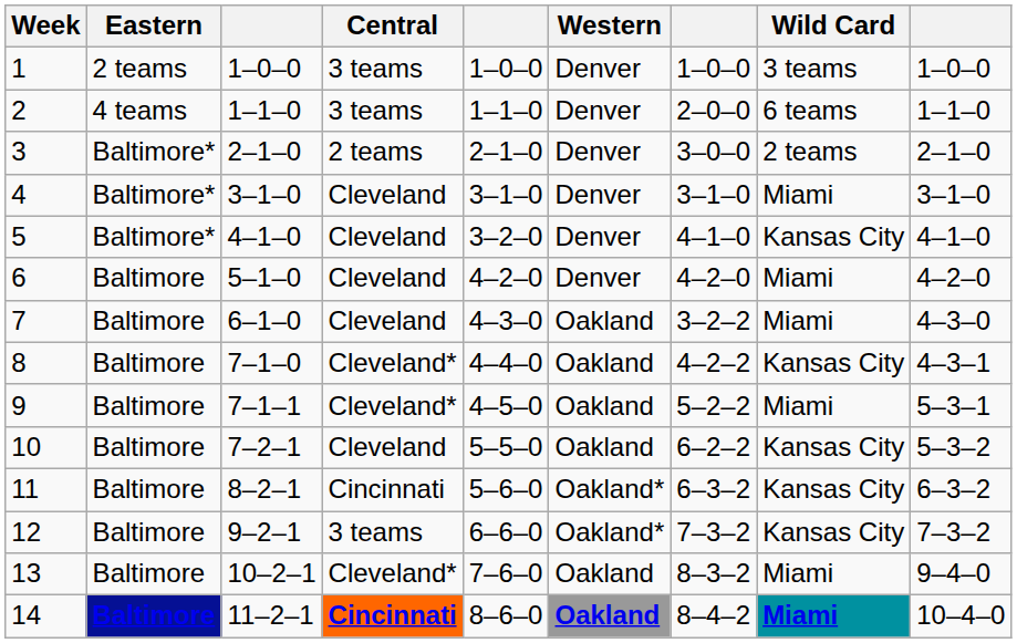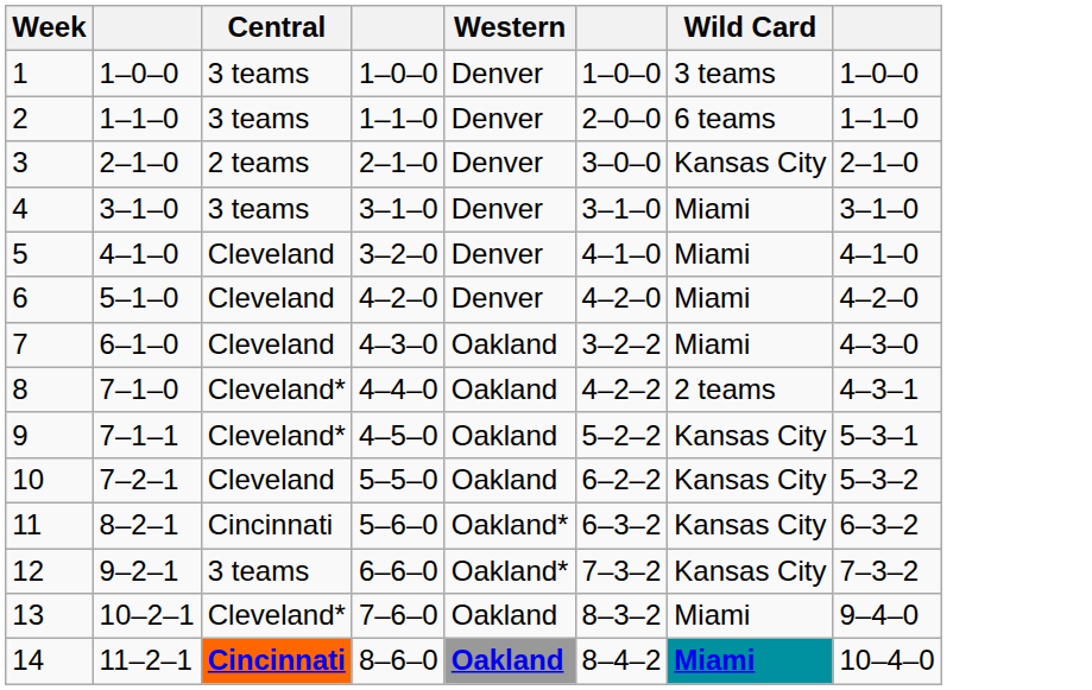- column: Eastern | 2 teams | 4 teams | Baltimore* | Baltimore* | Baltimore* | Baltimore | Baltimore | Baltimore | Baltimore | Baltimore | Baltimore | Baltimore | Baltimore | Baltimore
3 | Wild Card: 2 teams -> Kansas City
4 | Central: Cleveland -> 3 teams
5 | Wild Card: Kansas City -> Miami
8 | Wild Card: Kansas City -> 2 teams
9 | Wild Card: Miami -> Kansas City
